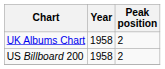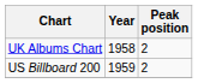US Billboard 200 | Year: 1958 -> 1959
